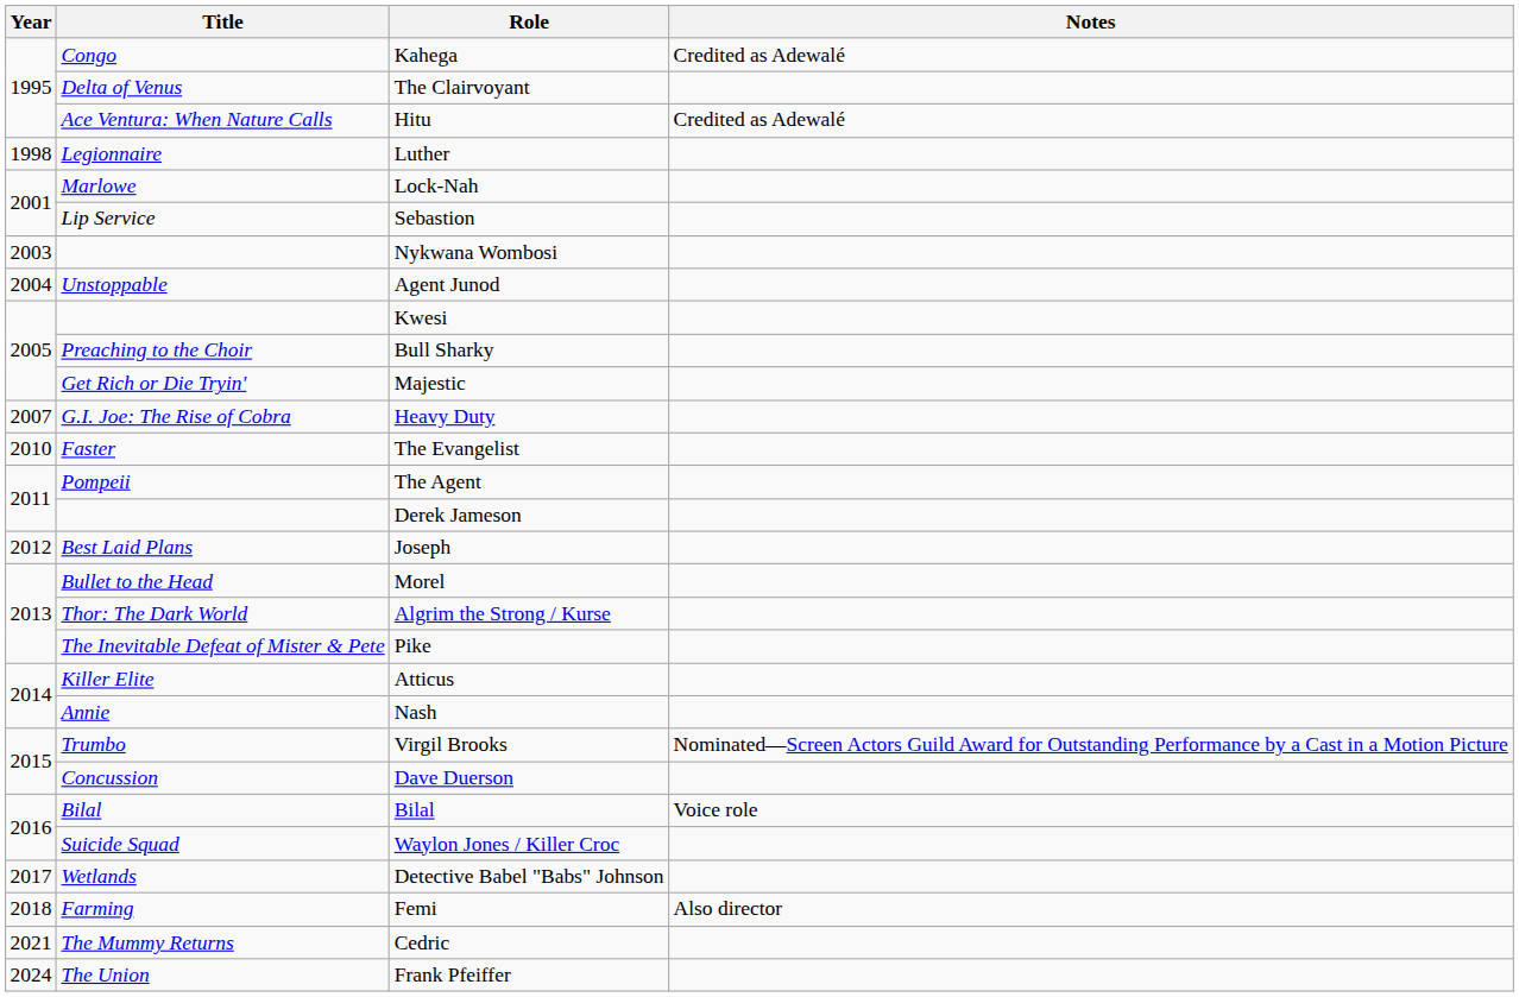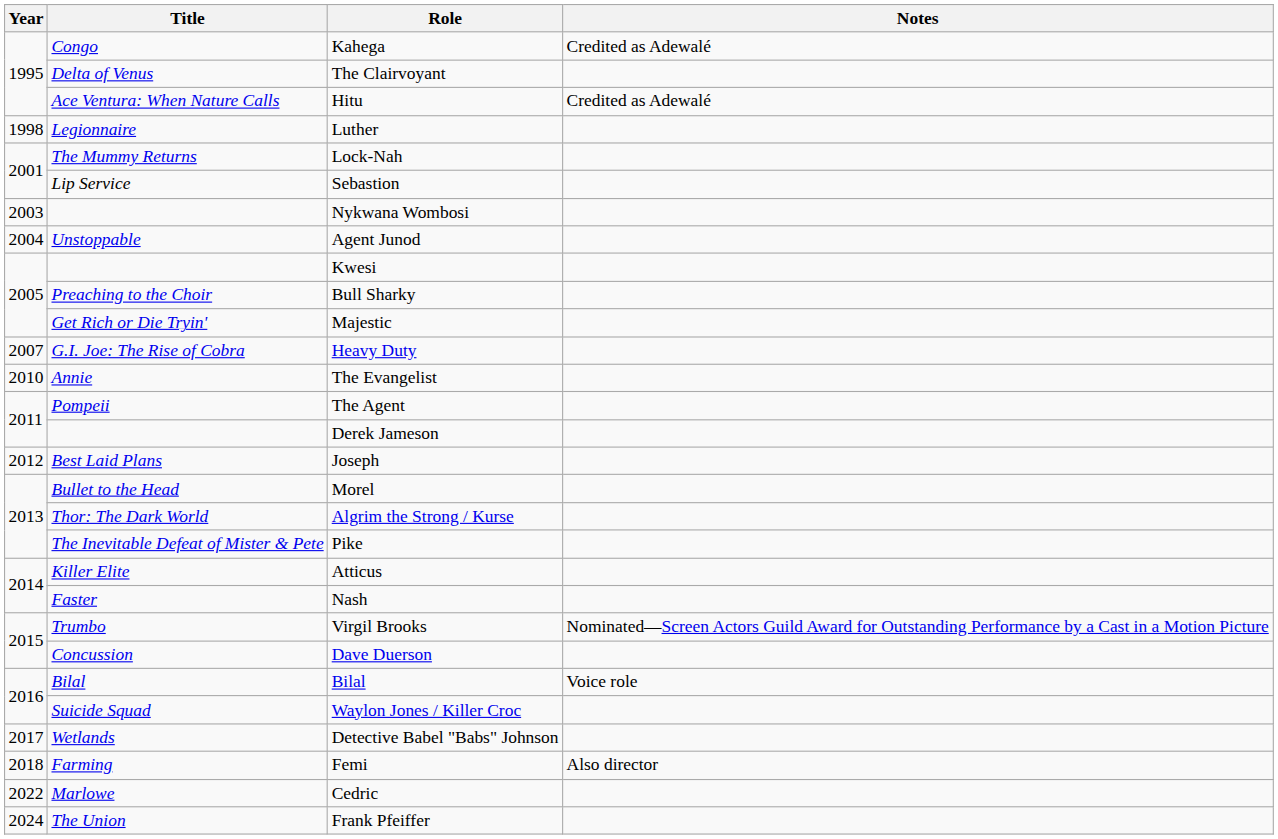Lock-Nah | Title: Marlowe -> The Mummy Returns
The Evangelist | Title: Faster -> Annie
Nash | Title: Annie -> Faster
Cedric | Year: 2021 -> 2022
Cedric | Title: The Mummy Returns -> Marlowe
